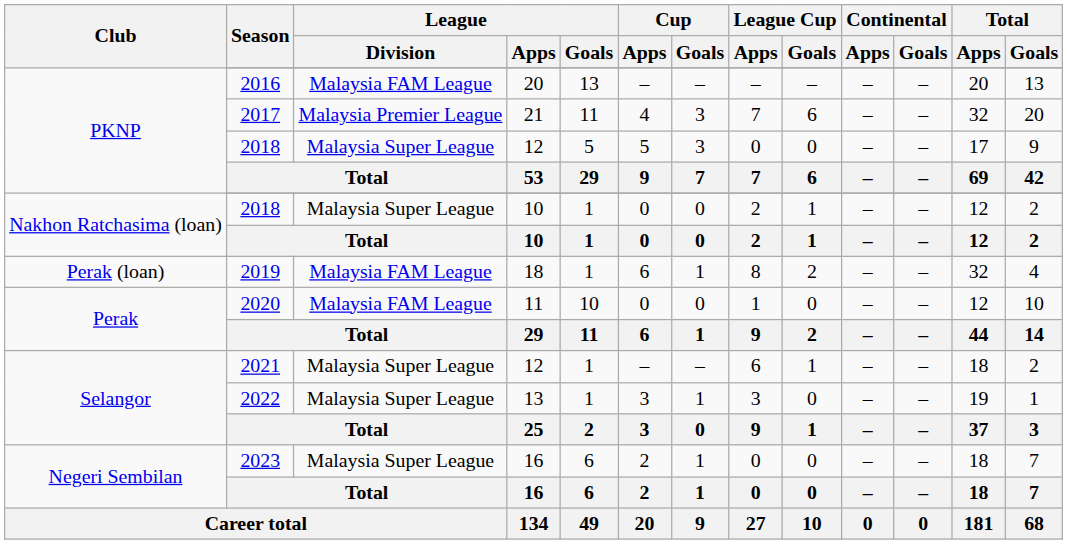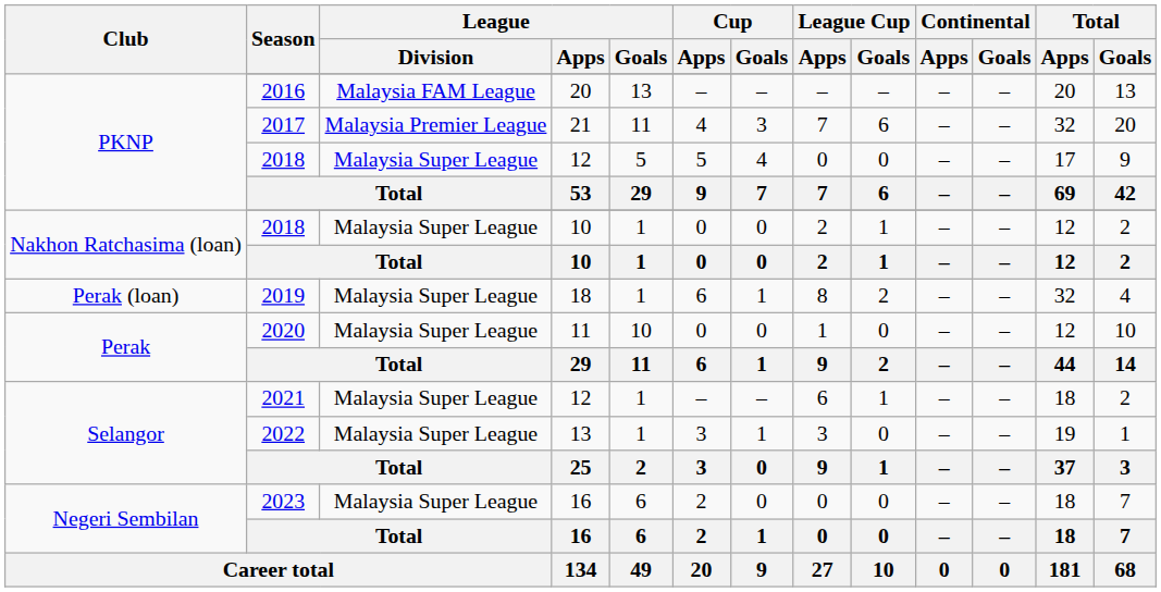PKNP / 2018 | Cup / Goals: 3 -> 4
2019 | League / Division: Malaysia FAM League -> Malaysia Super League
2020 | League / Division: Malaysia FAM League -> Malaysia Super League
2023 | Cup / Goals: 1 -> 0
